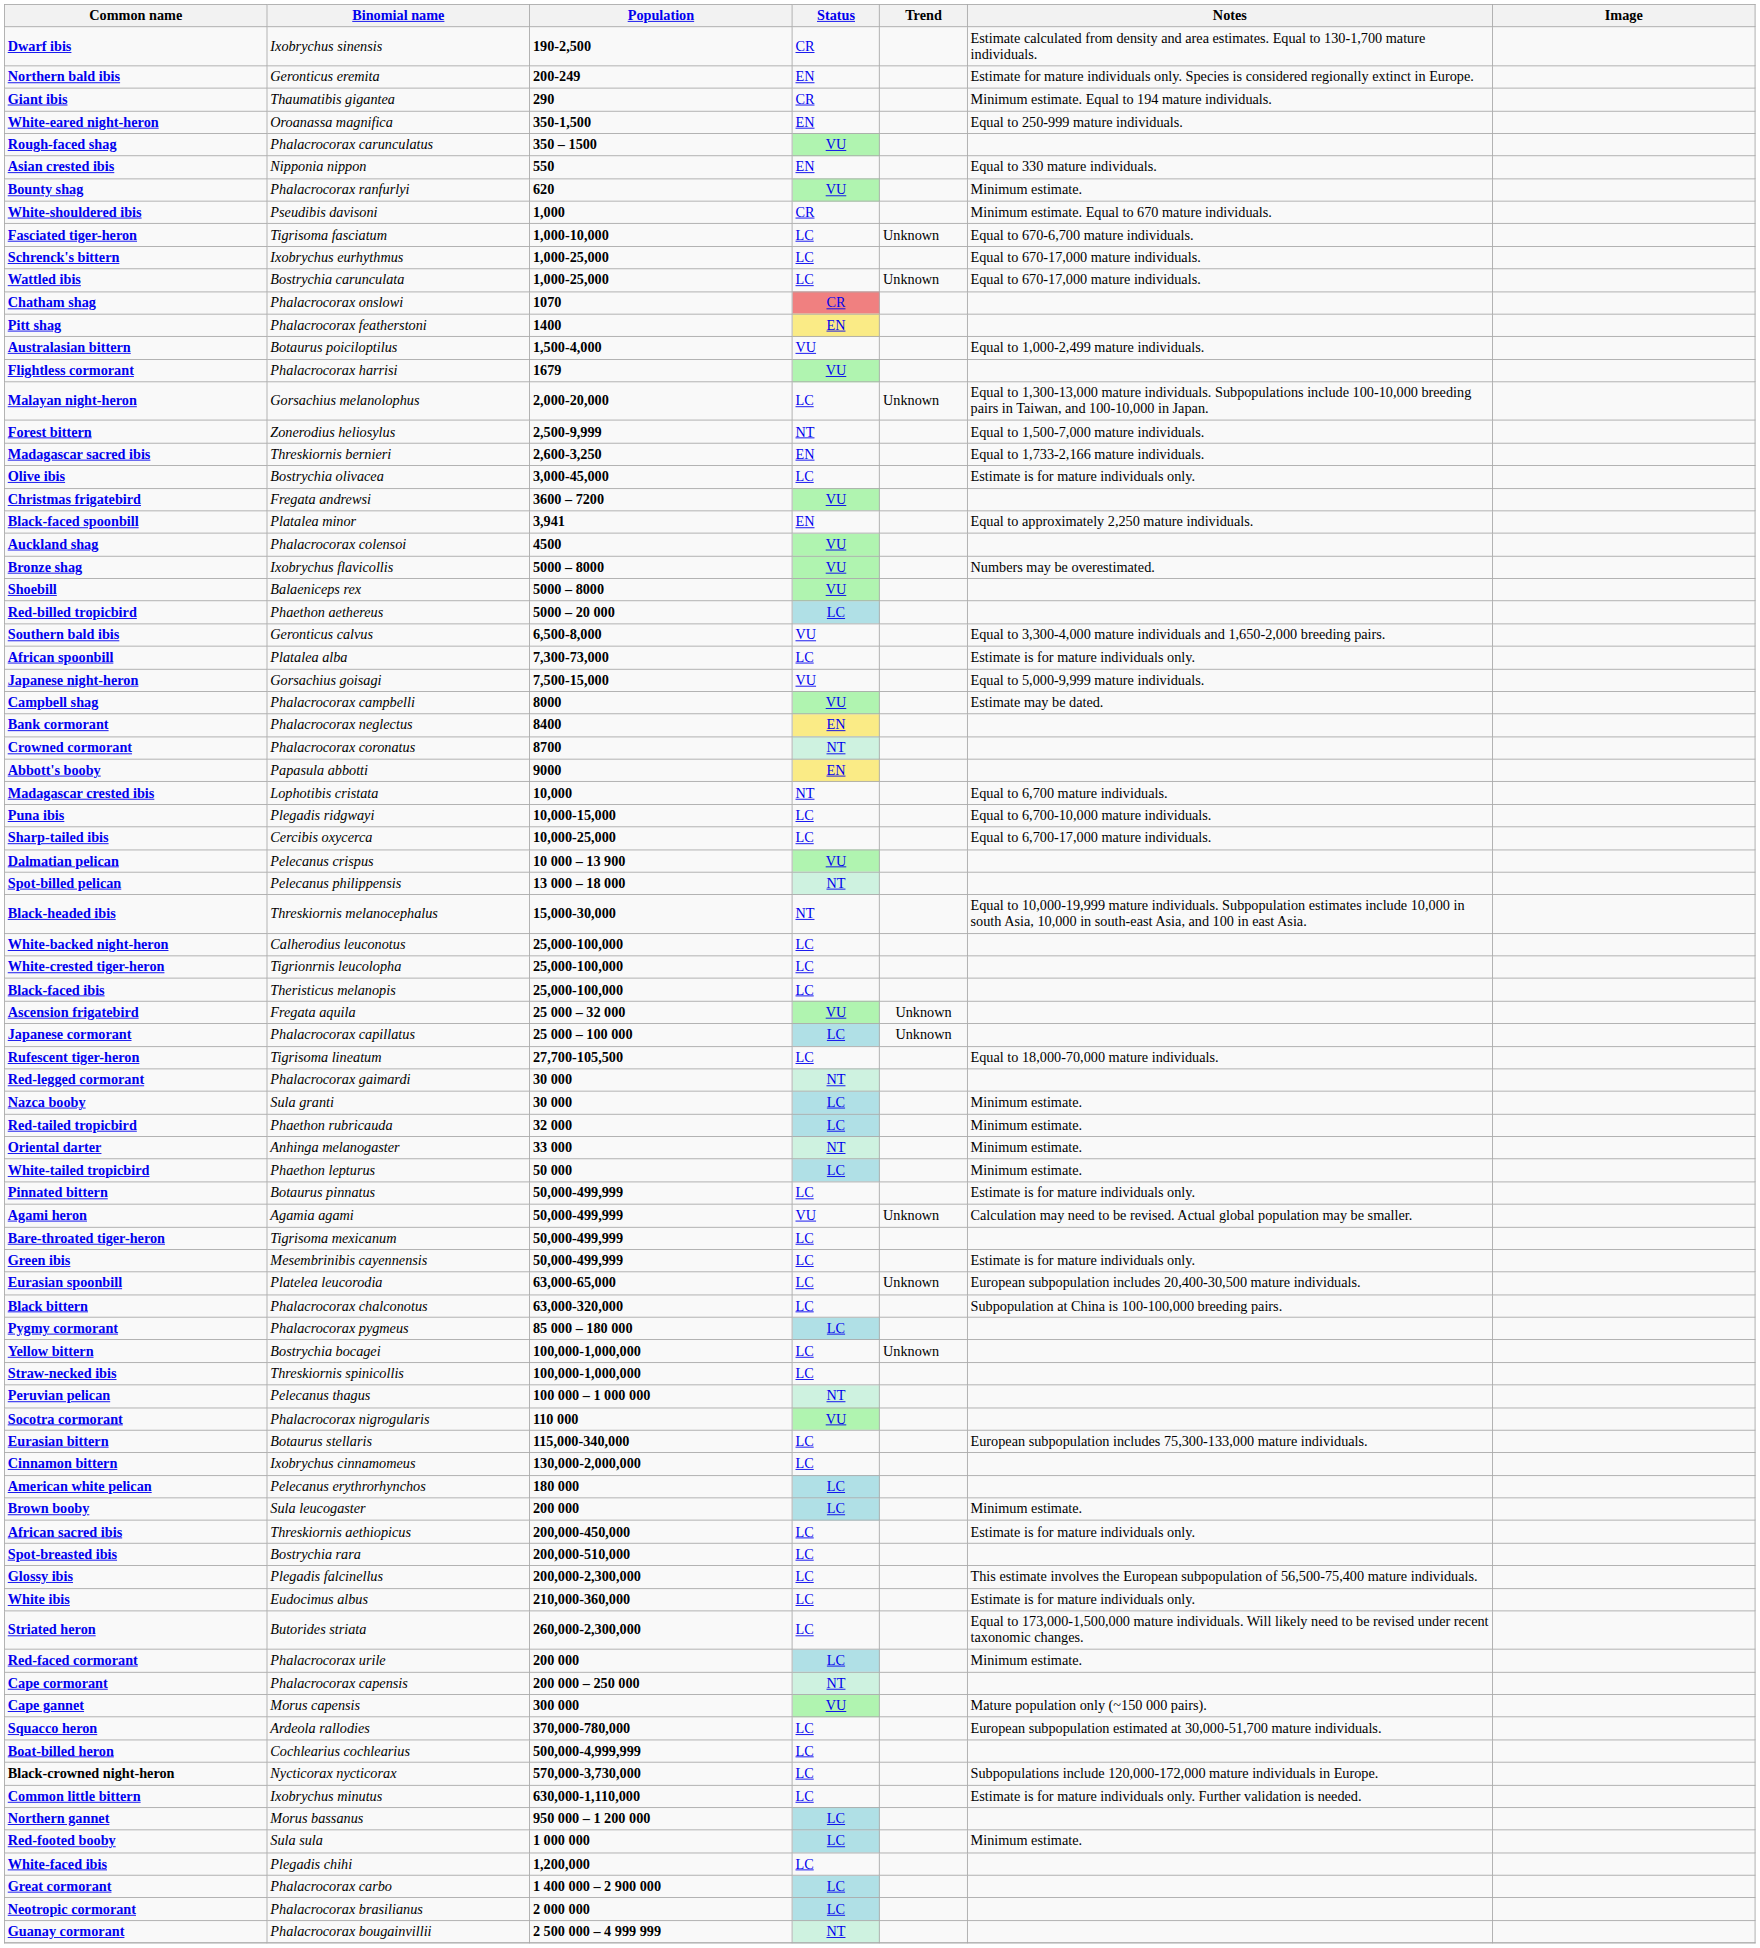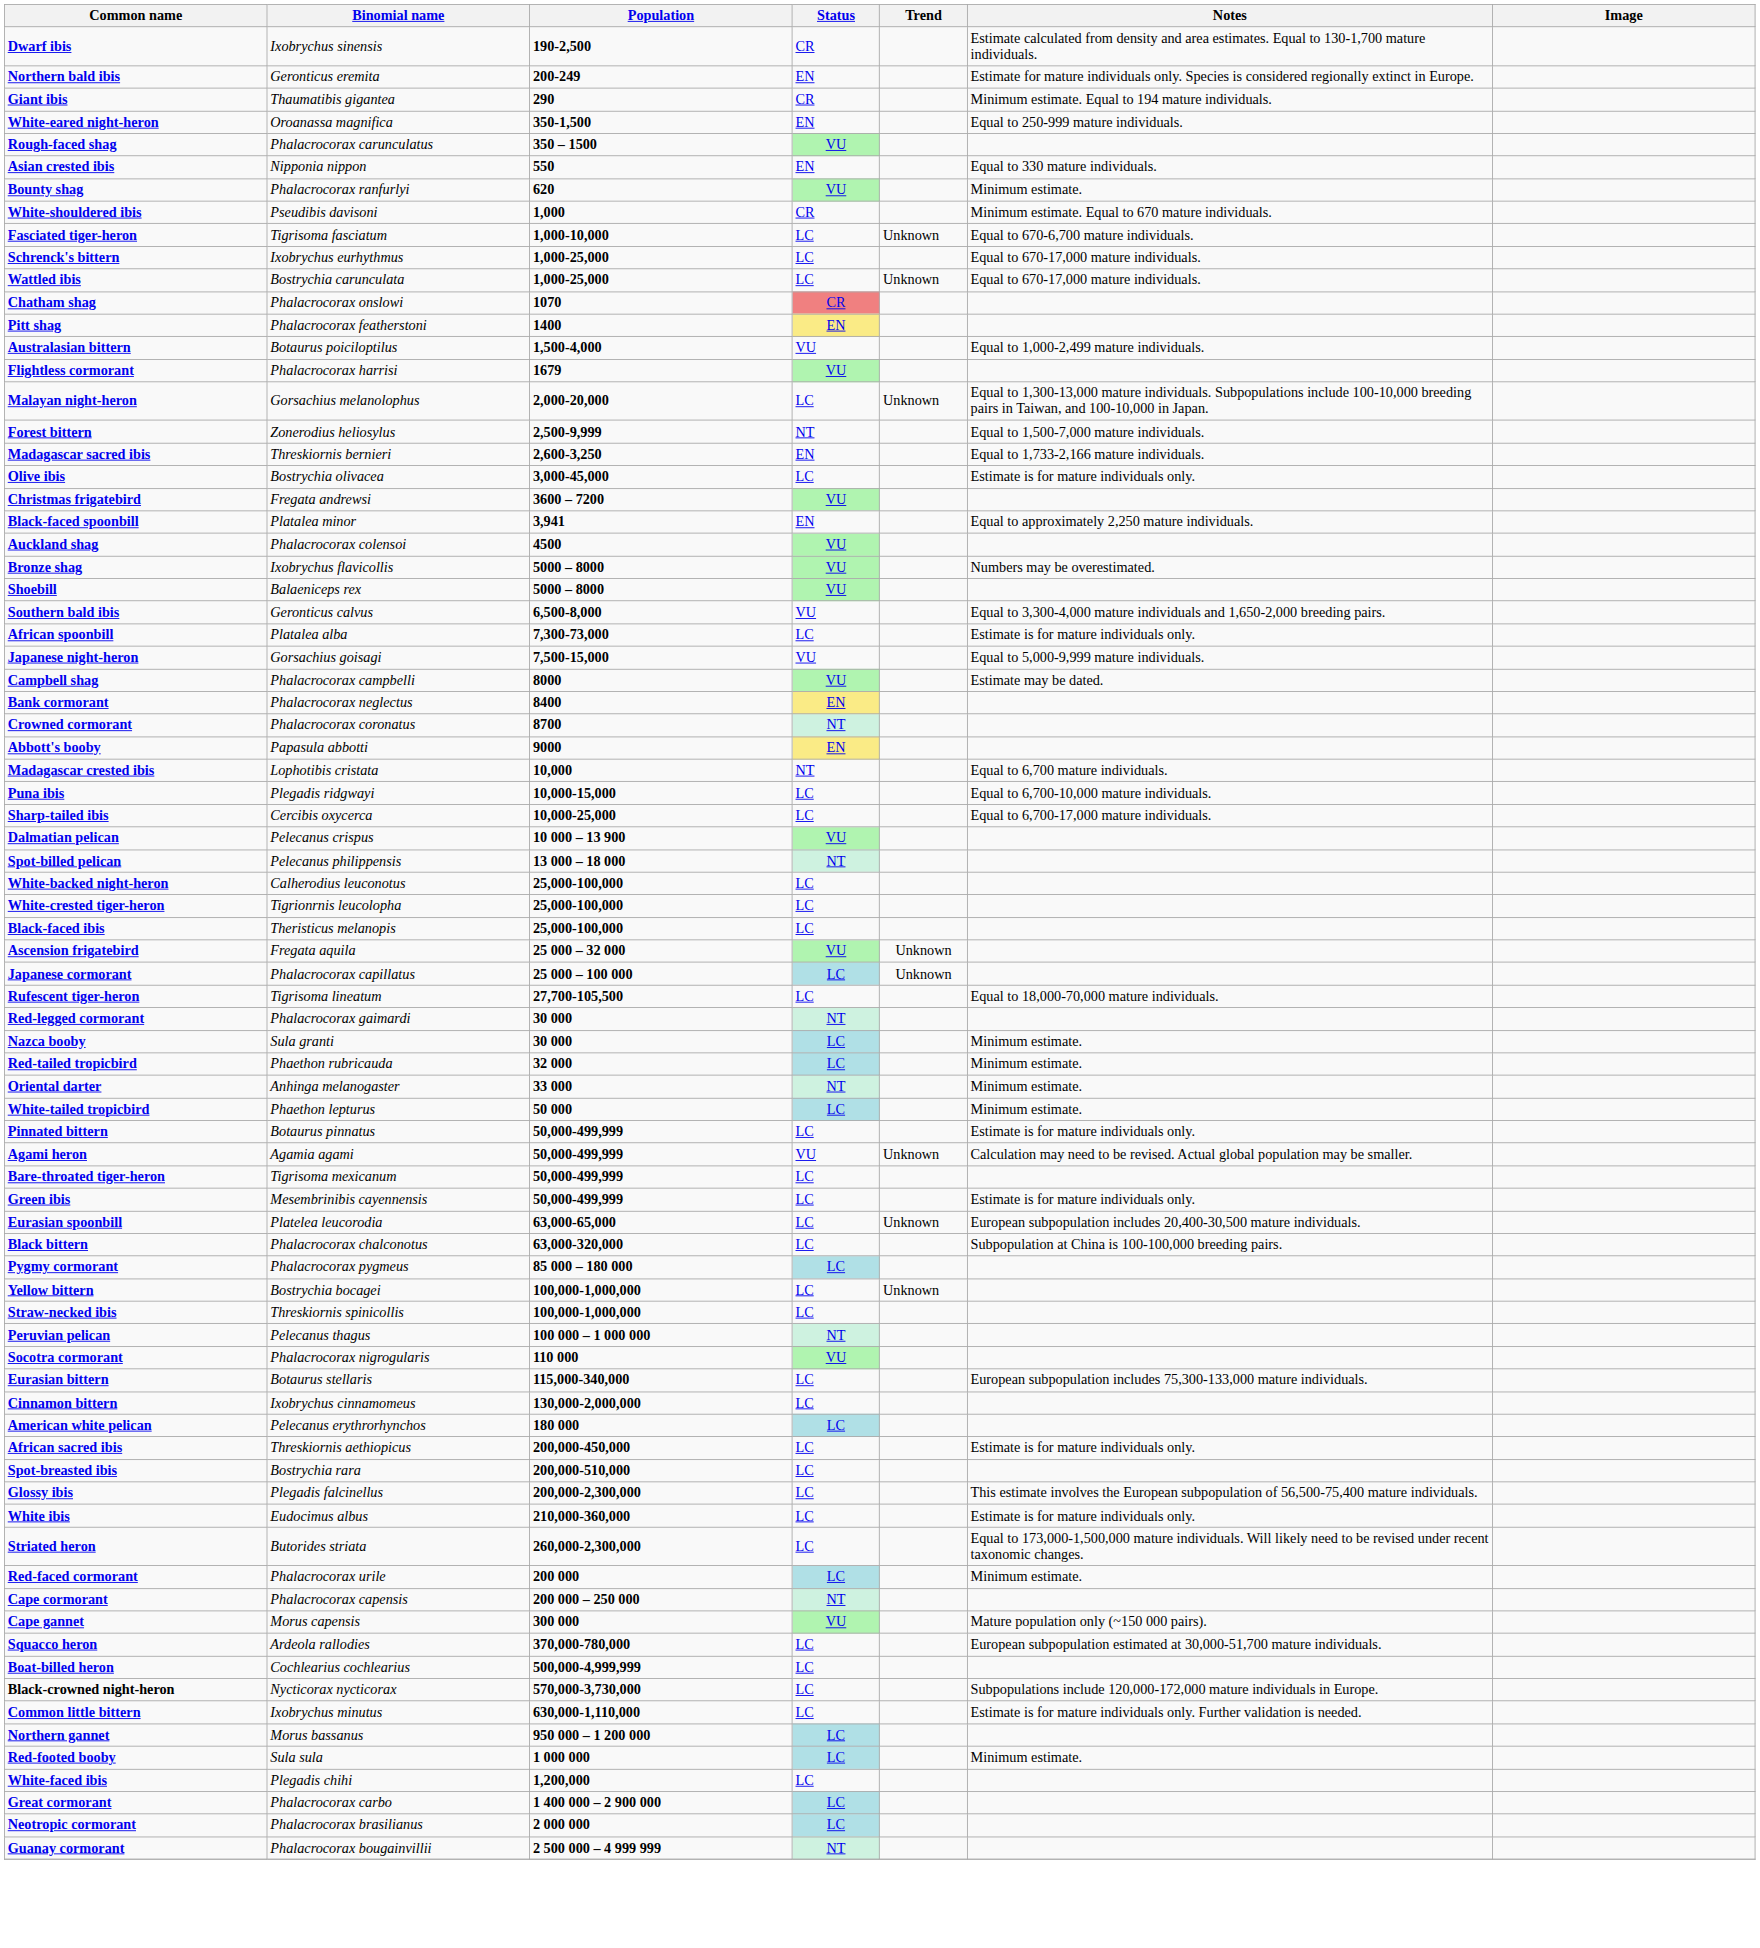- row: Red-billed tropicbird | Phaethon aethereus | 5000 – 20 000 | LC
- row: Black-headed ibis | Threskiornis melanocephalus | 15,000-30,000 | NT | Equal to 10,000-19,999 mature individuals. Subpopulation estimates include 10,000 in south Asia, 10,000 in south-east Asia, and 100 in east Asia.
- row: Brown booby | Sula leucogaster | 200 000 | LC | Minimum estimate.
